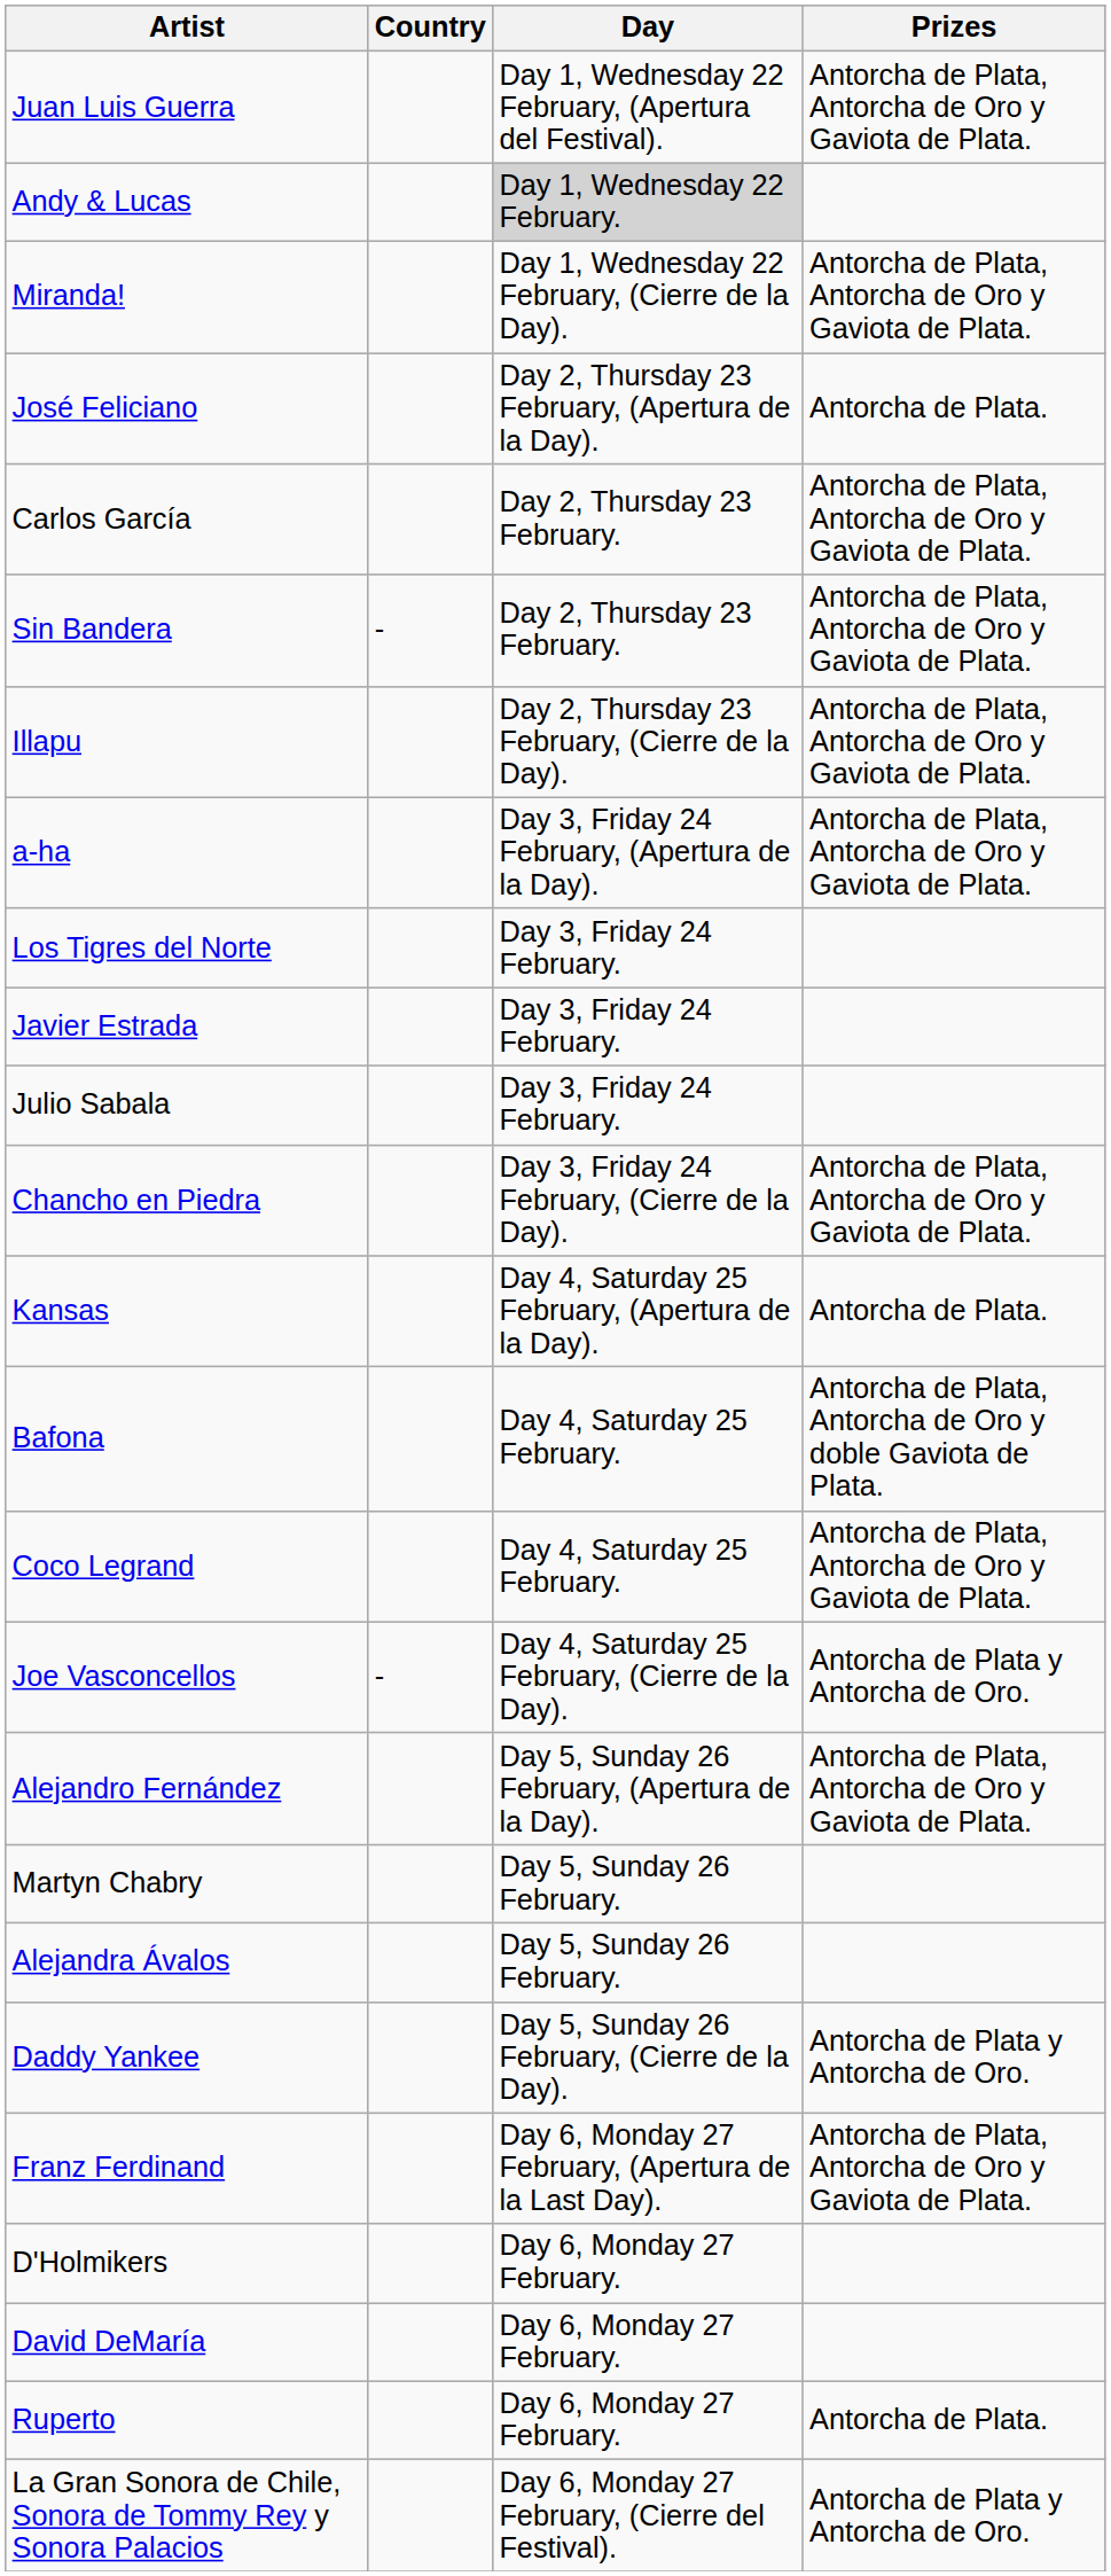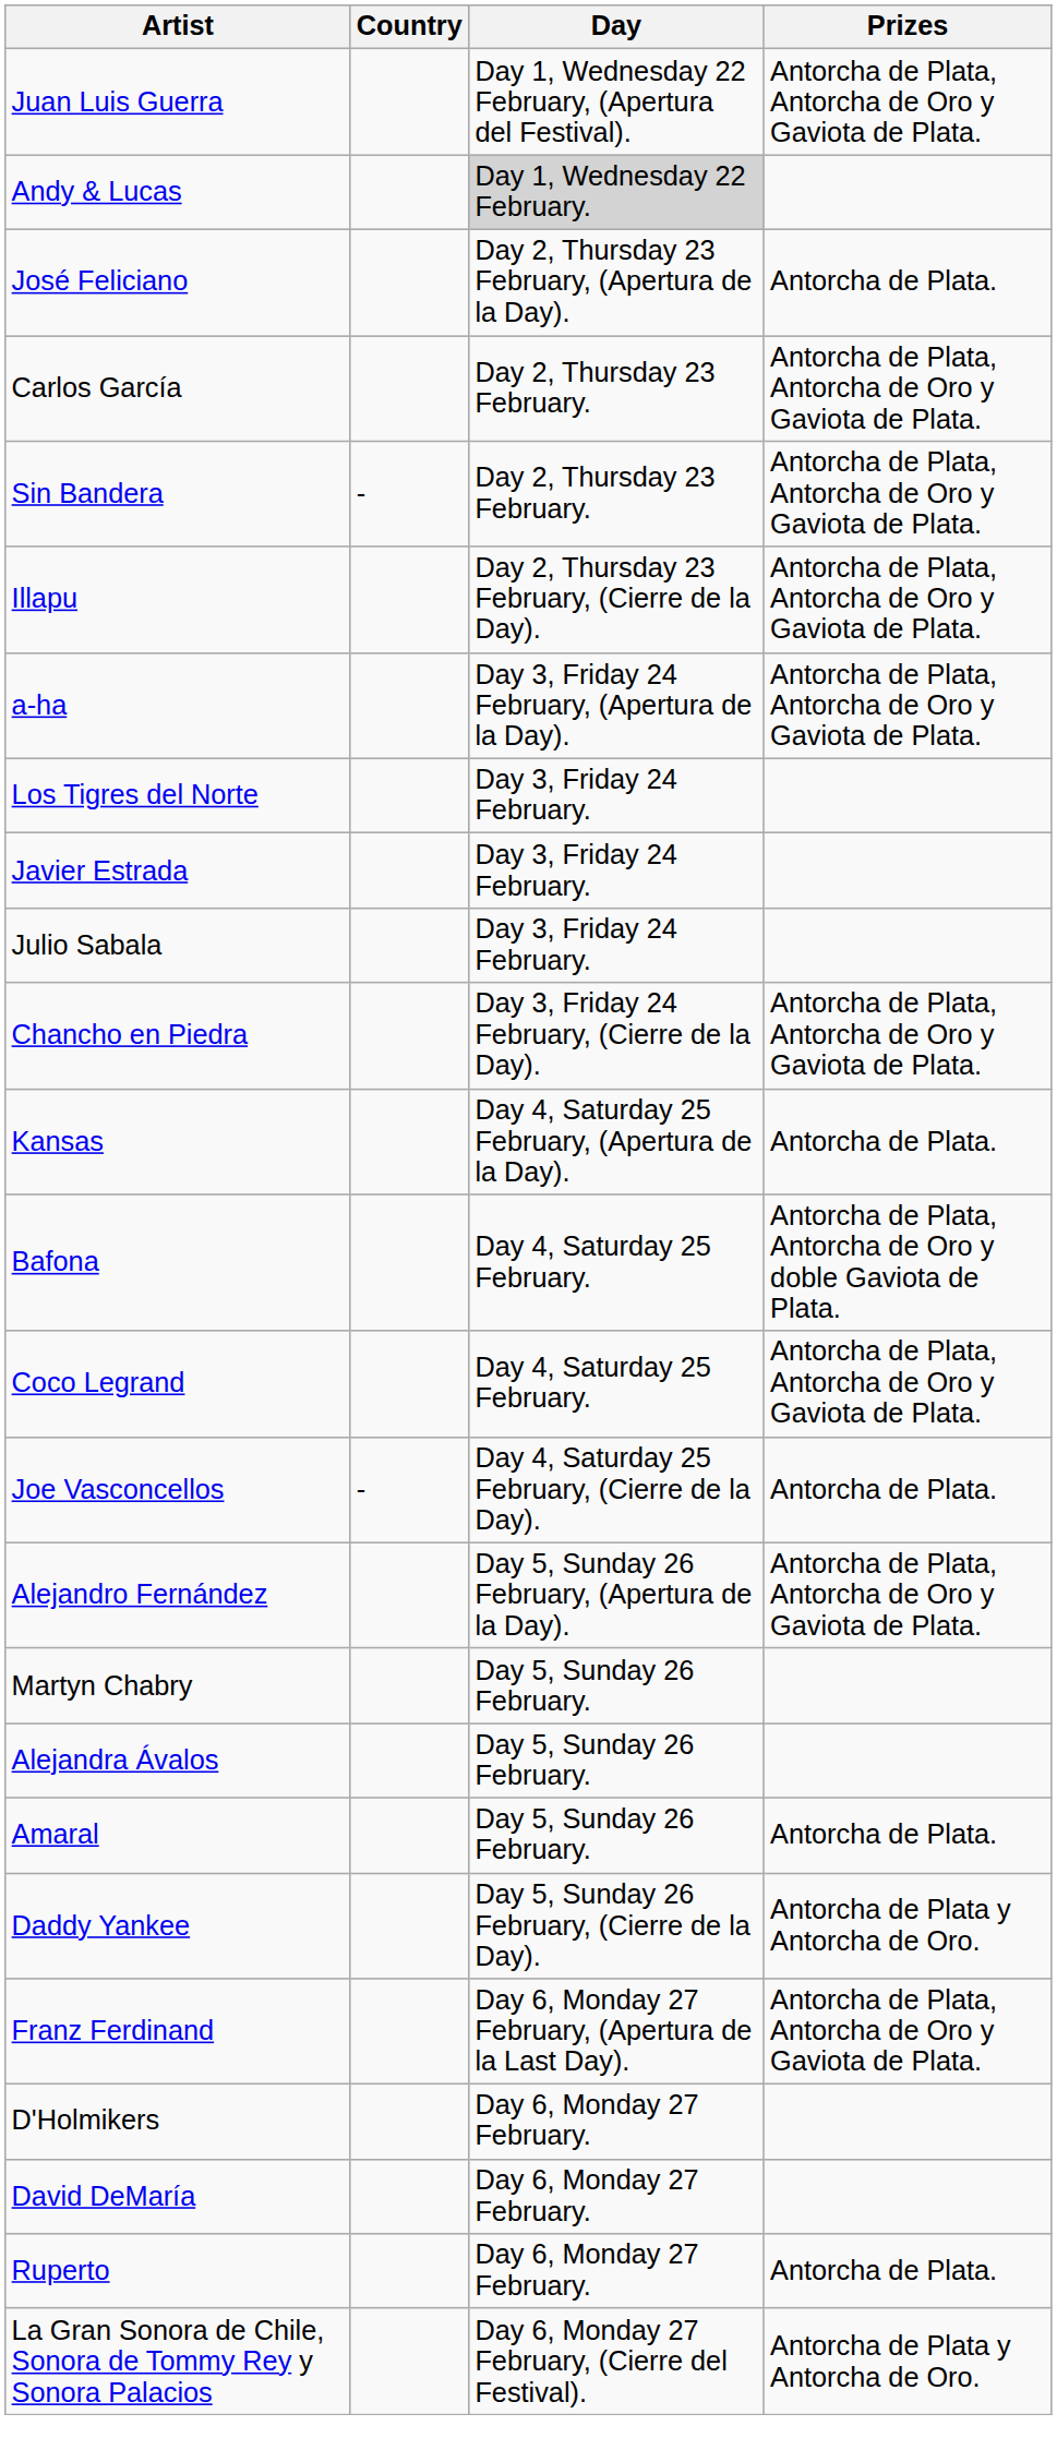- row: Miranda! | Day 1, Wednesday 22 February, (Cierre de la Day). | Antorcha de Plata, Antorcha de Oro y Gaviota de Plata.
Joe Vasconcellos | Prizes: Antorcha de Plata y Antorcha de Oro. -> Antorcha de Plata.
+ row: Amaral | Day 5, Sunday 26 February. | Antorcha de Plata.
